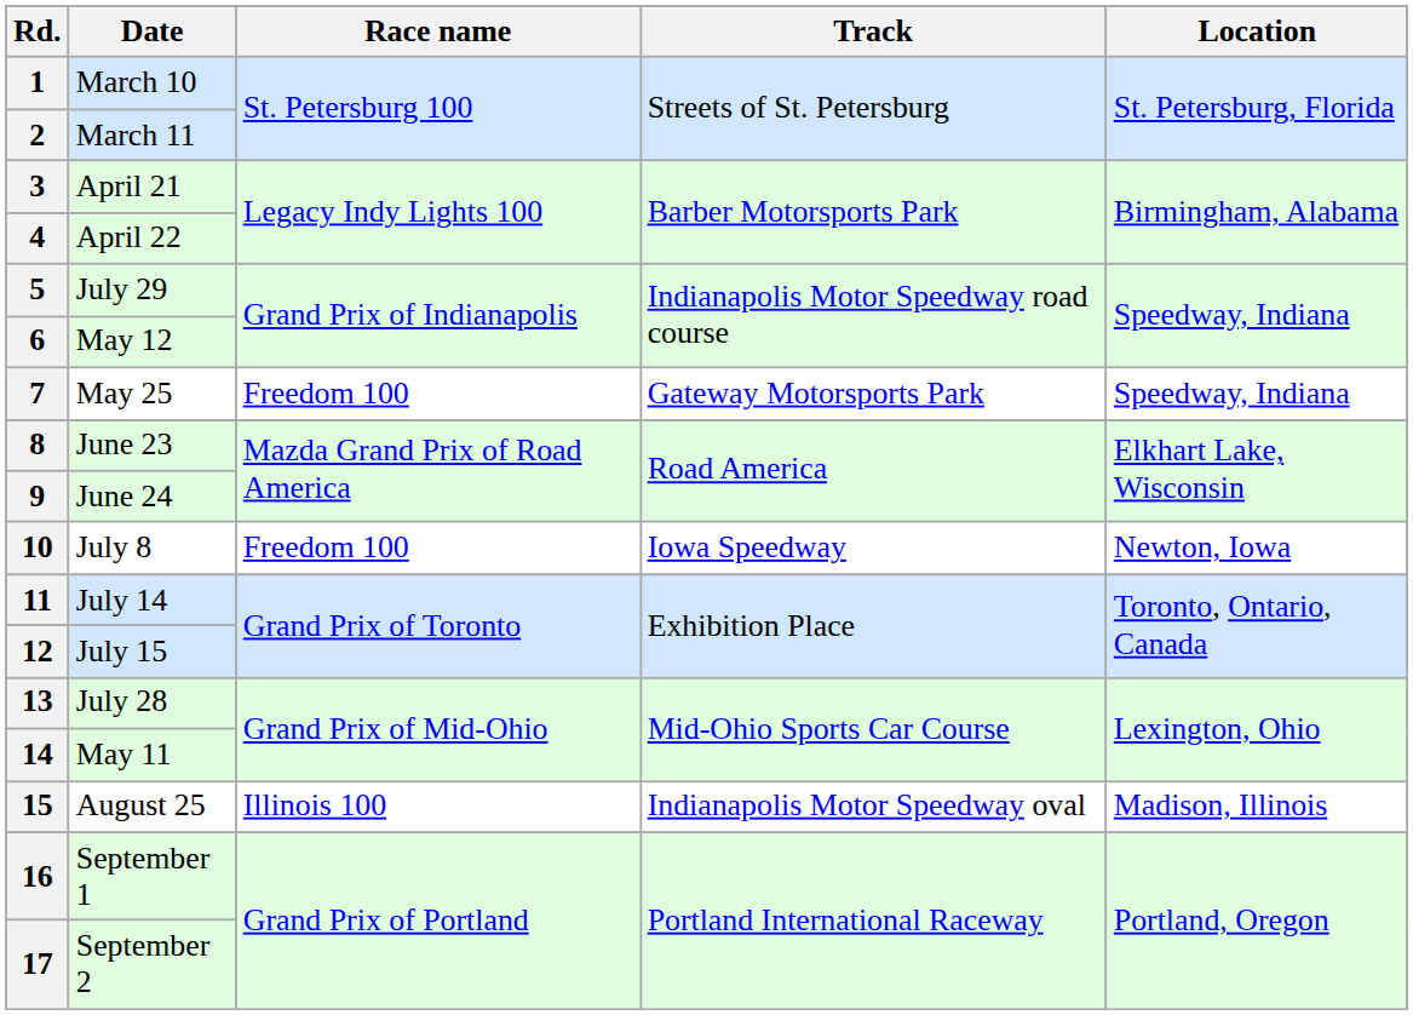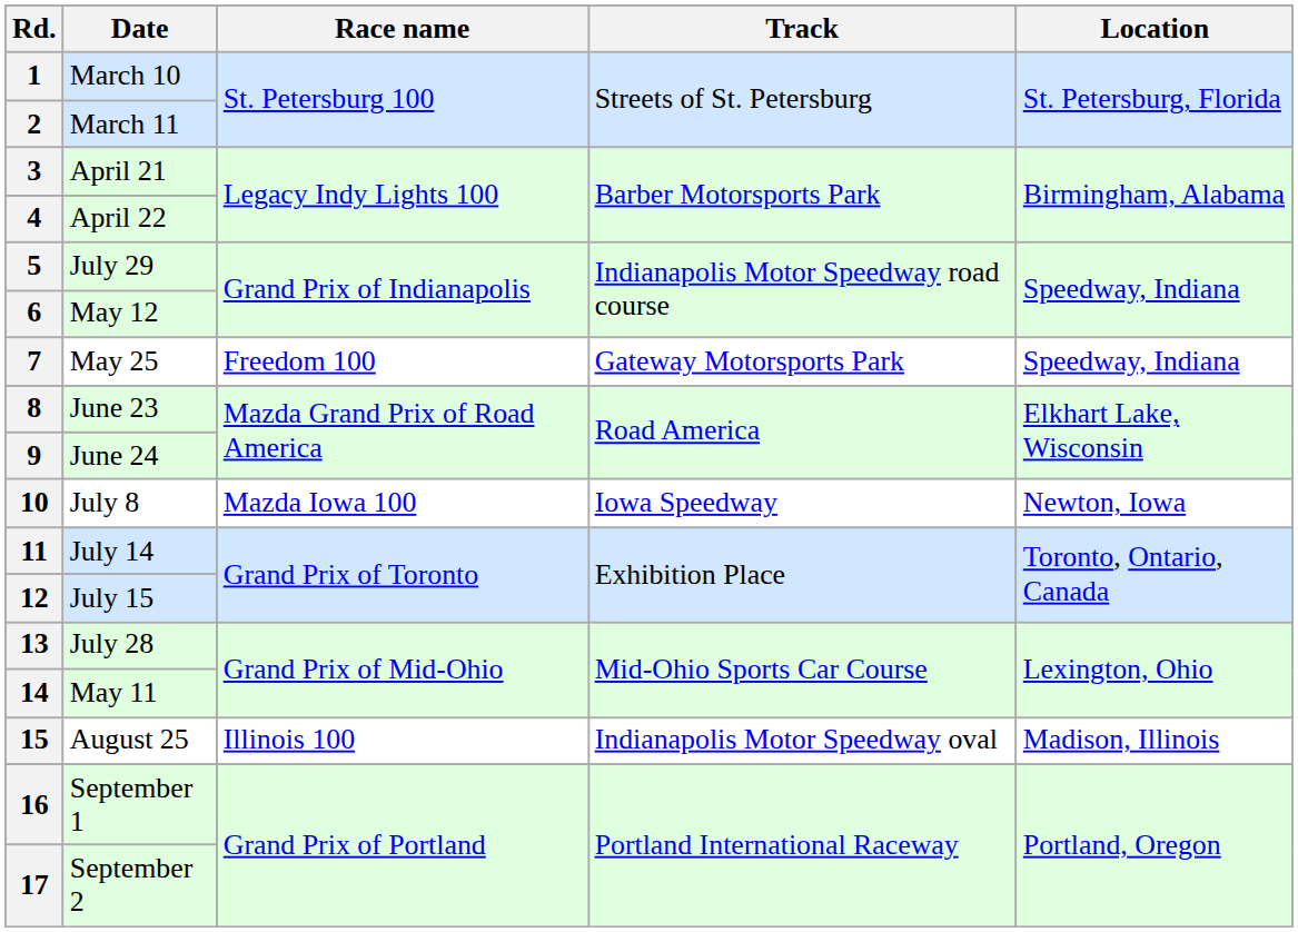10 | Race name: Freedom 100 -> Mazda Iowa 100
